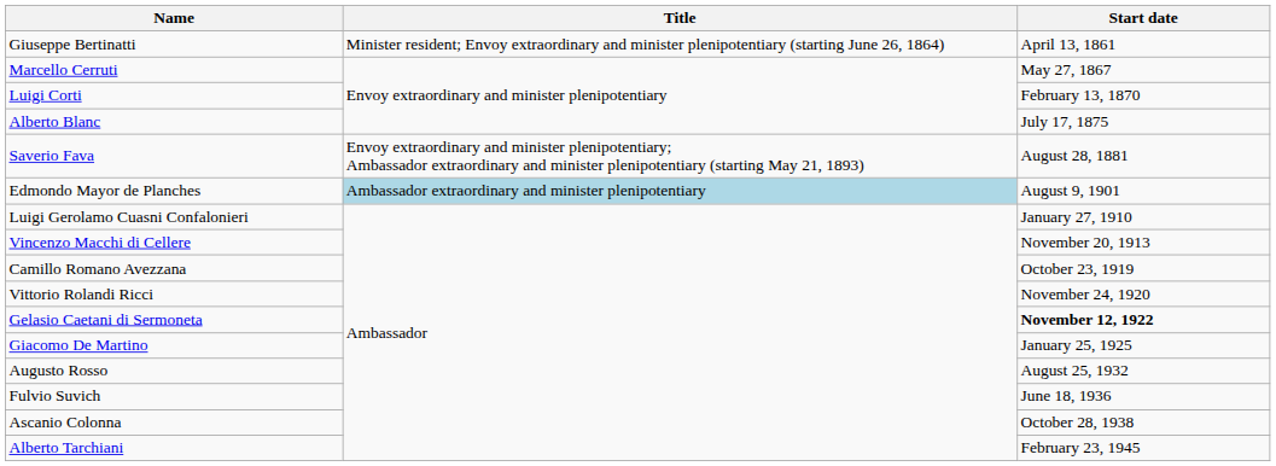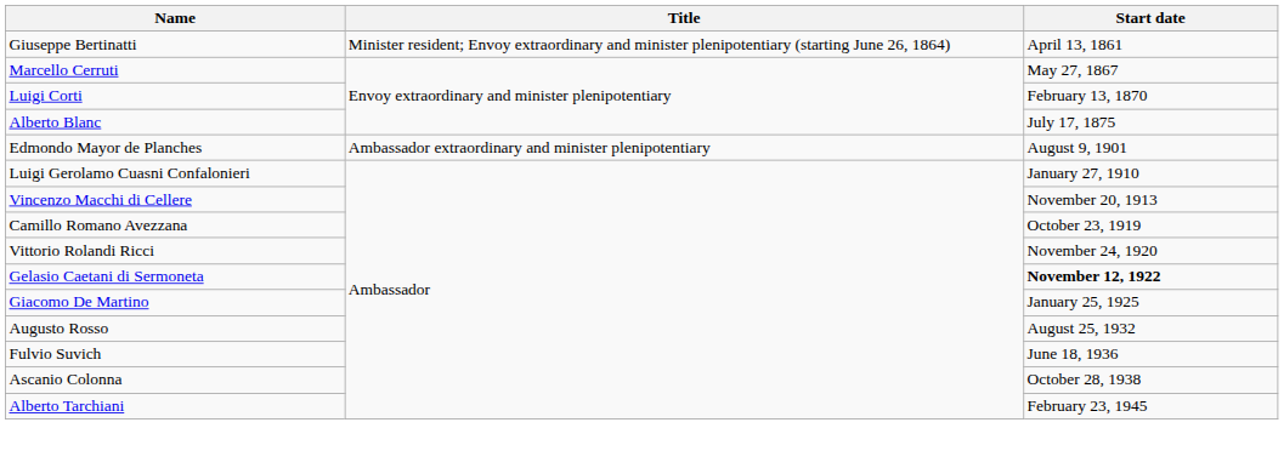- row: Saverio Fava | Envoy extraordinary and minister plenipotentiary; Ambassador extraordinary and minister plenipotentiary (starting May 21, 1893) | August 28, 1881
Edmondo Mayor de Planches | Title: lightblue background -> no background
